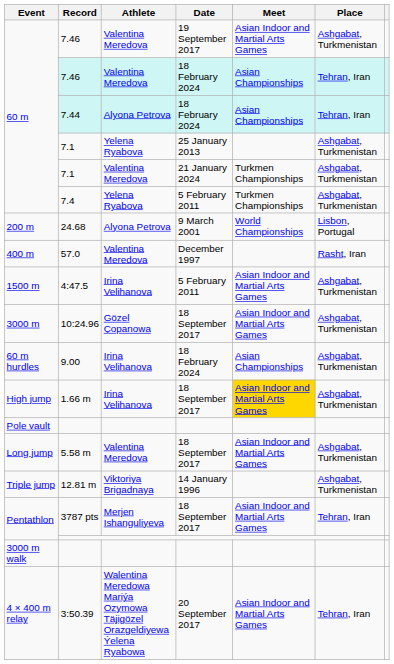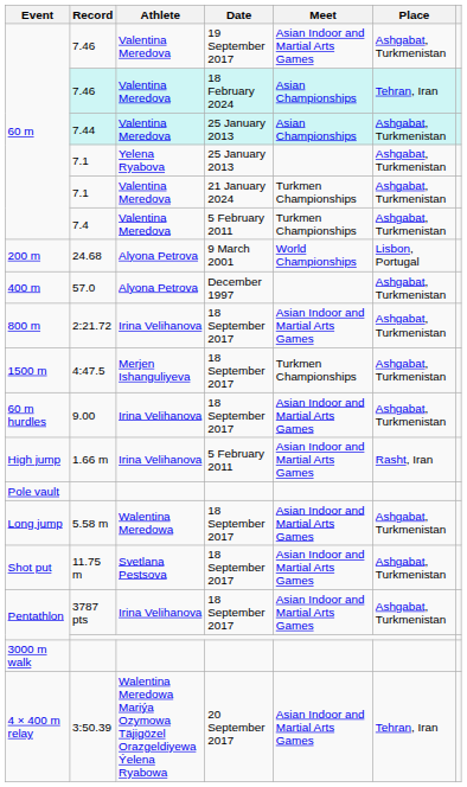7.44 | Athlete: Alyona Petrova -> Valentina Meredova
7.44 | Date: 18 February 2024 -> 25 January 2013
7.44 | Place: Tehran, Iran -> Ashgabat, Turkmenistan
7.4 | Athlete: Yelena Ryabova -> Valentina Meredova
57.0 | Athlete: Valentina Meredova -> Alyona Petrova
57.0 | Place: Rasht, Iran -> Ashgabat, Turkmenistan
+ row: 800 m | 2:21.72 | Irina Velihanova | 18 September 2017 | Asian Indoor and Martial Arts Games | Ashgabat, Turkmenistan
4:47.5 | Athlete: Irina Velihanova -> Merjen Ishanguliyeva
4:47.5 | Date: 5 February 2011 -> 18 September 2017
4:47.5 | Meet: Asian Indoor and Martial Arts Games -> Turkmen Championships
- row: 3000 m | 10:24.96 | Gözel Çopanowa | 18 September 2017 | Asian Indoor and Martial Arts Games | Ashgabat, Turkmenistan
9.00 | Date: 18 February 2024 -> 18 September 2017
9.00 | Meet: Asian Championships -> Asian Indoor and Martial Arts Games
1.66 m | Date: 18 September 2017 -> 5 February 2011
1.66 m | Meet: gold background -> no background
1.66 m | Place: Ashgabat, Turkmenistan -> Rasht, Iran
5.58 m | Athlete: Valentina Meredova -> Walentina Meredowa
- row: Triple jump | 12.81 m | Viktoriya Brigadnaya | 14 January 1996 | Ashgabat, Turkmenistan
+ row: Shot put | 11.75 m | Svetlana Pestsova | 18 September 2017 | Asian Indoor and Martial Arts Games | Ashgabat, Turkmenistan
3787 pts | Athlete: Merjen Ishanguliyeva -> Irina Velihanova
3787 pts | Place: Tehran, Iran -> Ashgabat, Turkmenistan
